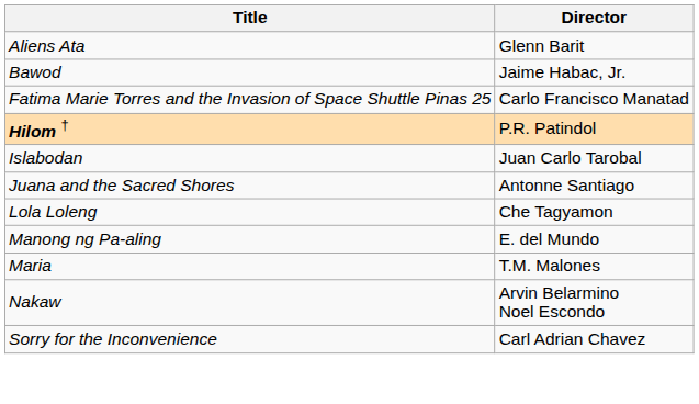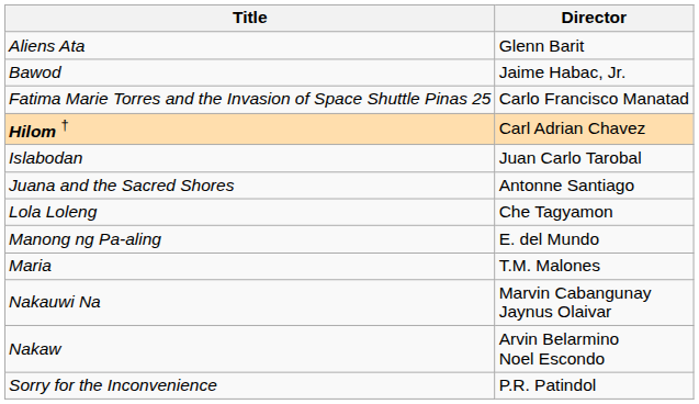Hilom † | Director: P.R. Patindol -> Carl Adrian Chavez
+ row: Nakauwi Na | Marvin Cabangunay Jaynus Olaivar
Sorry for the Inconvenience | Director: Carl Adrian Chavez -> P.R. Patindol
